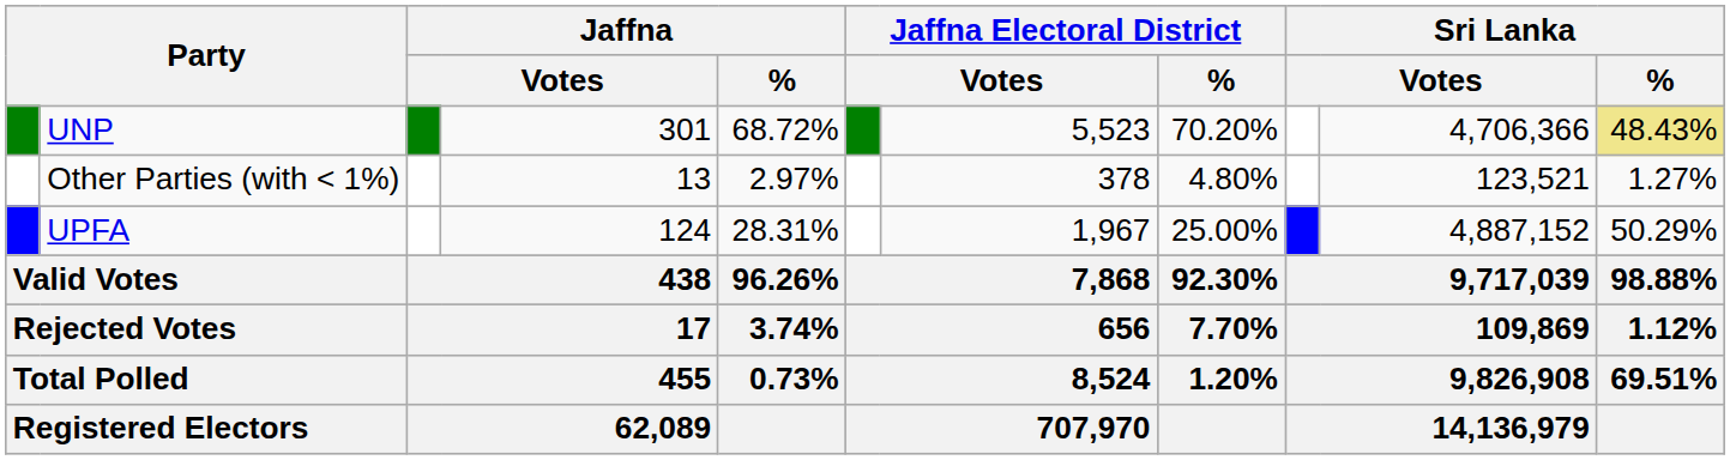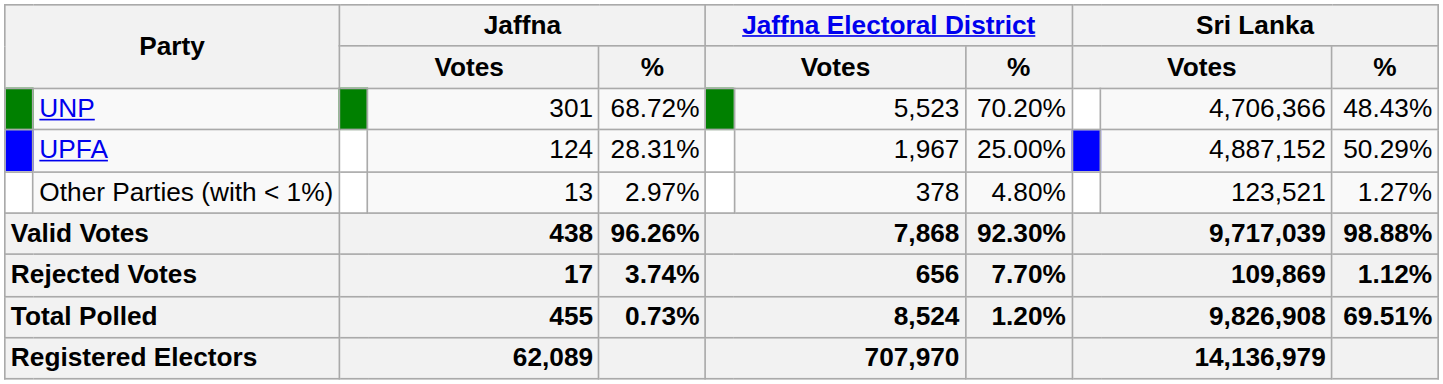UNP | Sri Lanka / %: khaki background -> no background
rows swapped: UPFA <-> Other Parties (with < 1%)
